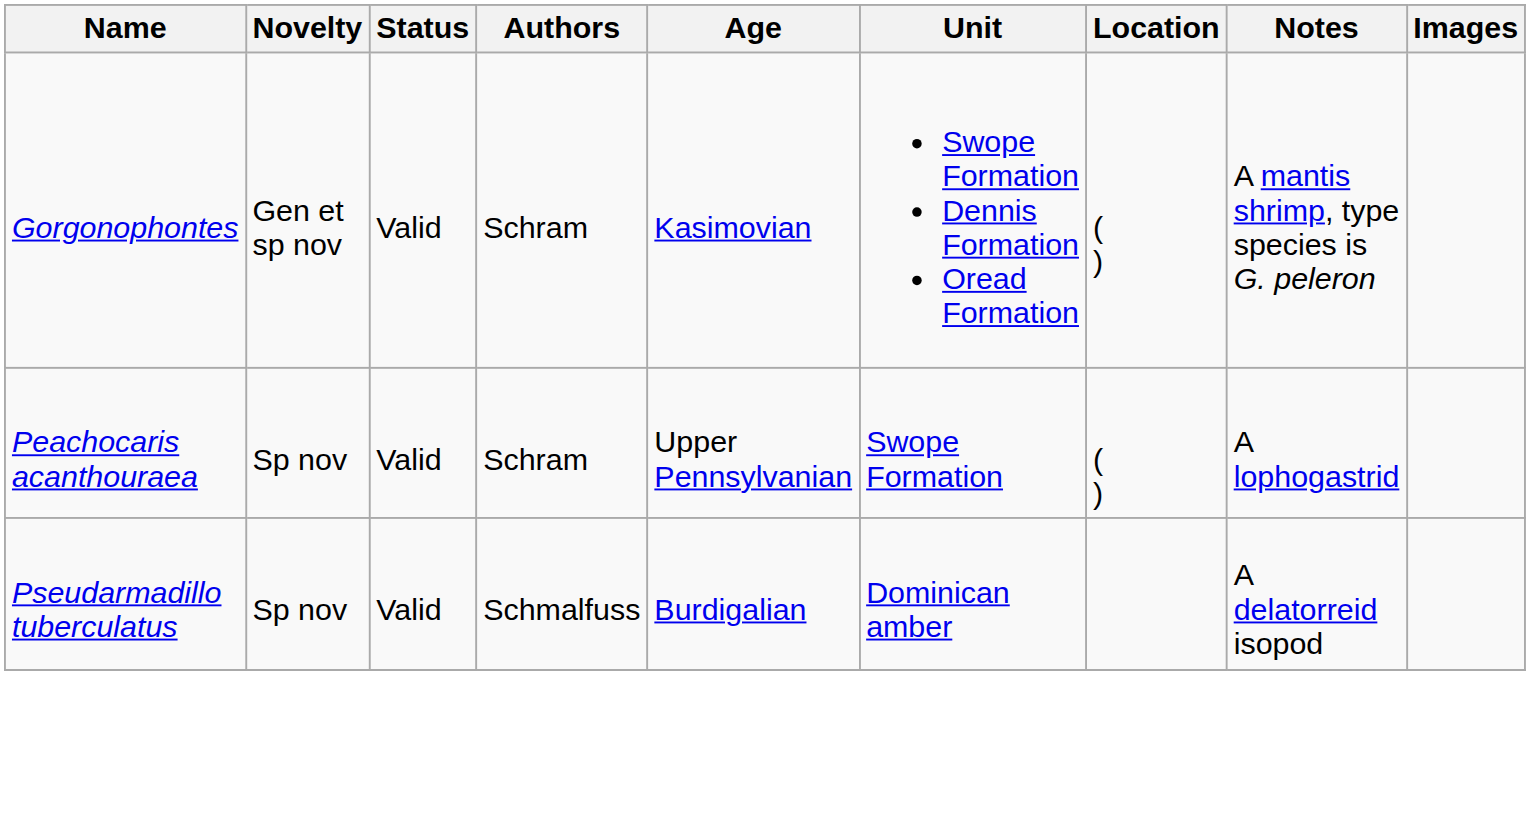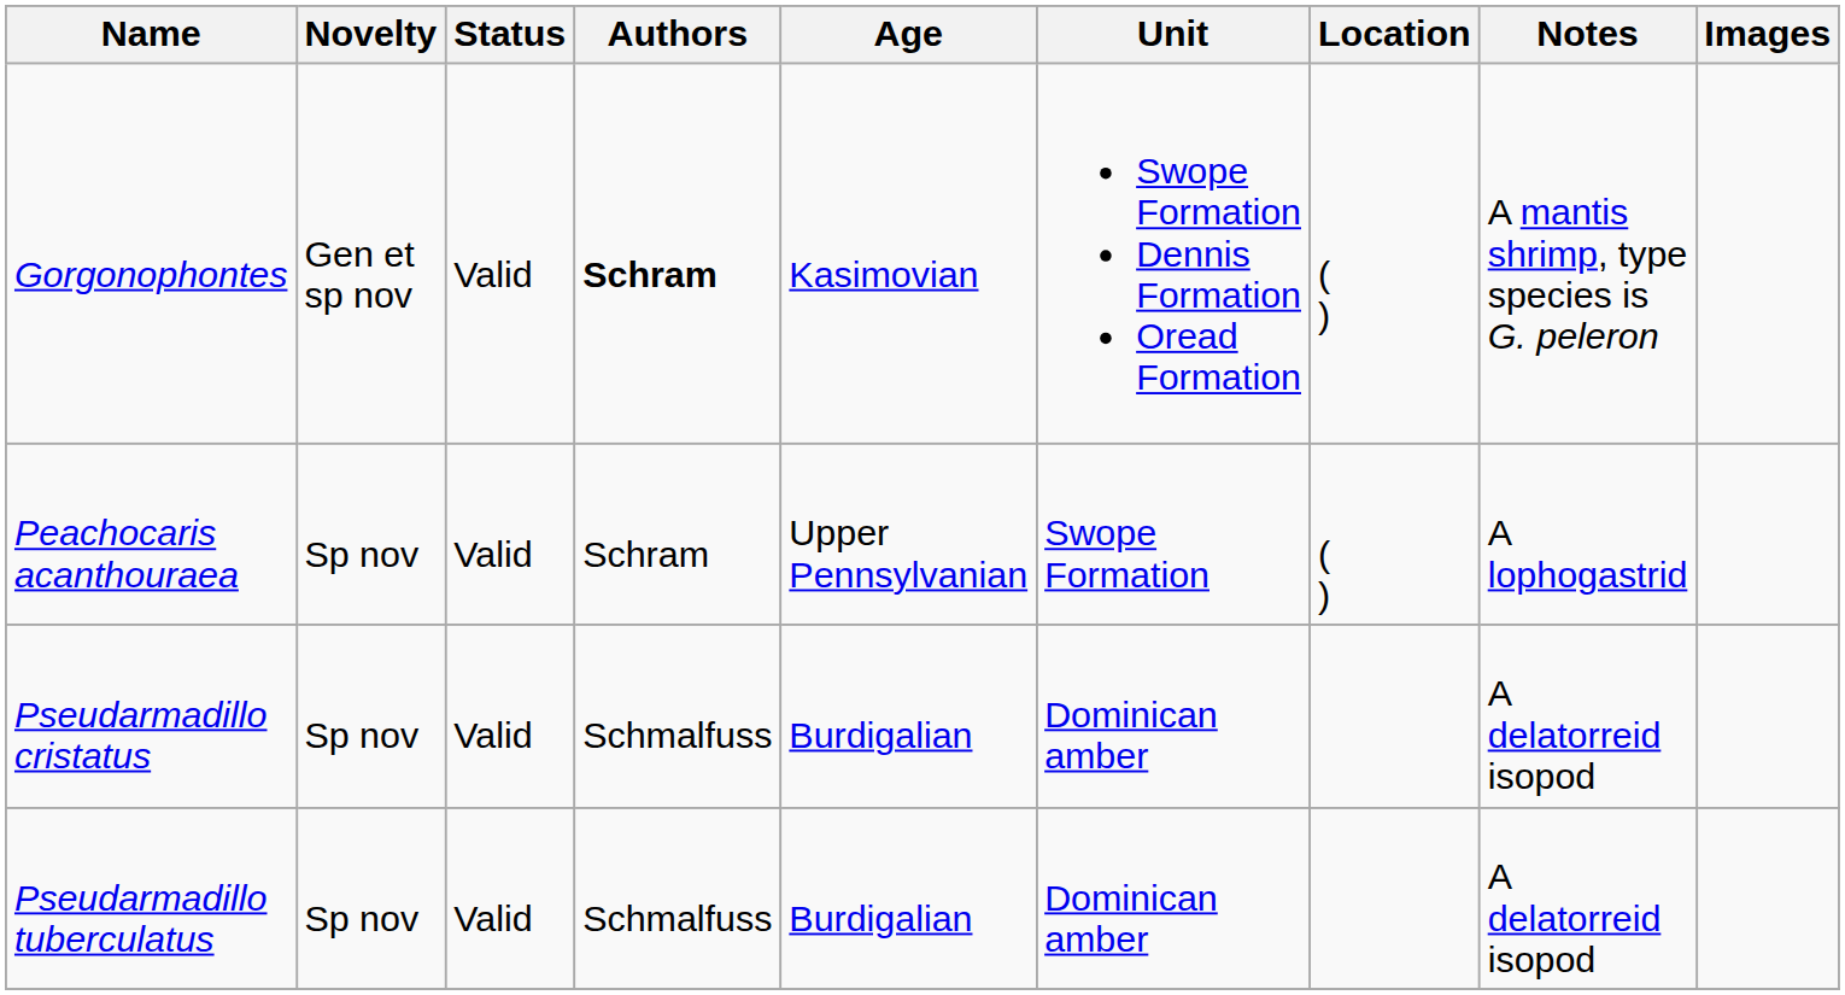Gorgonophontes | Authors: normal -> bold
+ row: Pseudarmadillo cristatus | Sp nov | Valid | Schmalfuss | Burdigalian | Dominican amber | A delatorreid isopod
